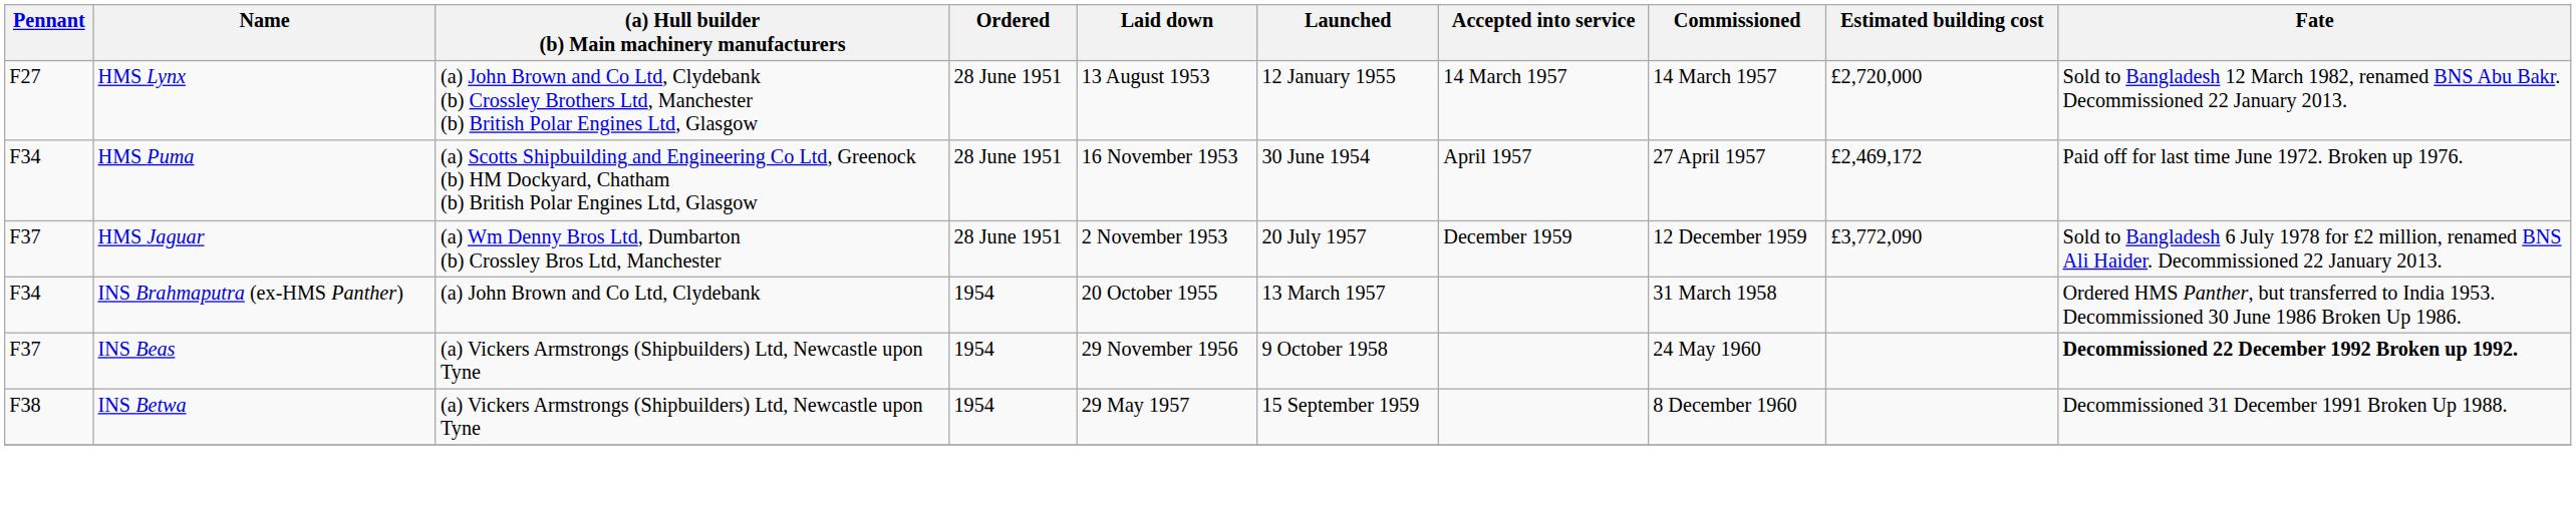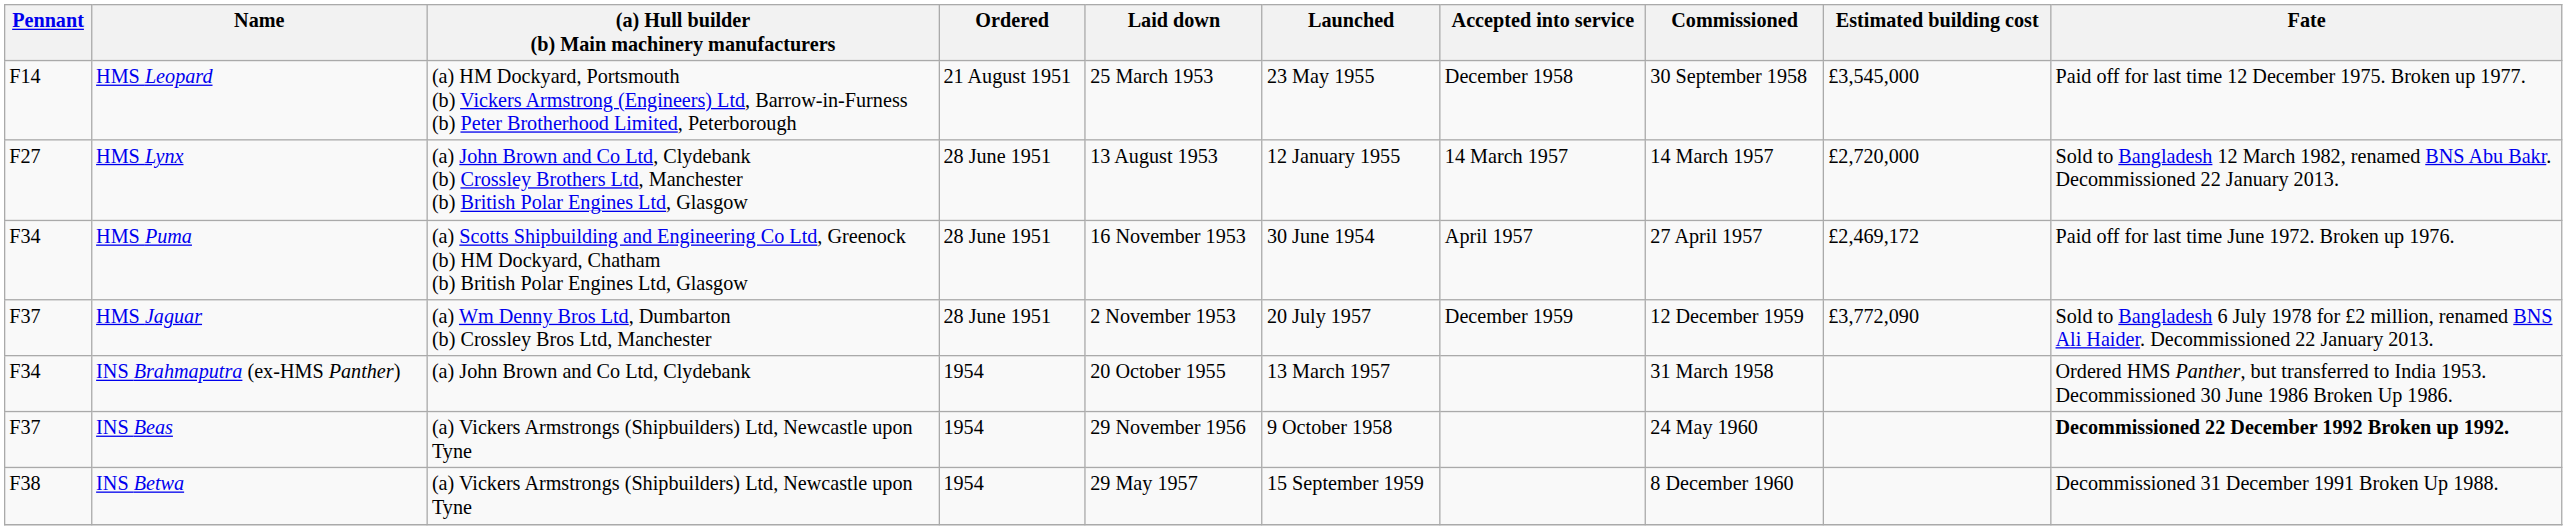+ row: F14 | HMS Leopard | (a) HM Dockyard, Portsmouth (b) Vickers Armstrong (Engineers) Ltd, Barrow-in-Furness (b) Peter Brotherhood Limited, Peterborough | 21 August 1951 | 25 March 1953 | 23 May 1955 | December 1958 | 30 September 1958 | £3,545,000 | Paid off for last time 12 December 1975. Broken up 1977.
